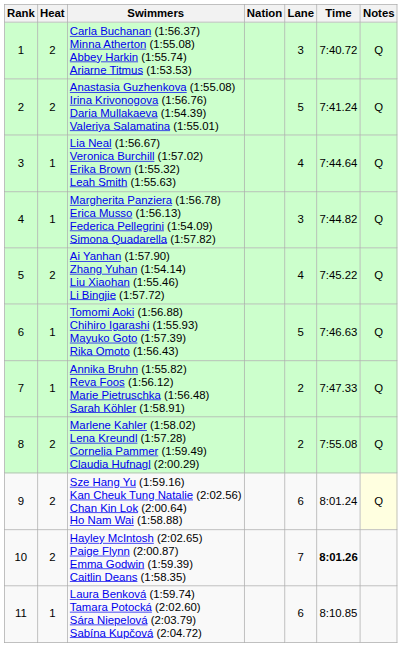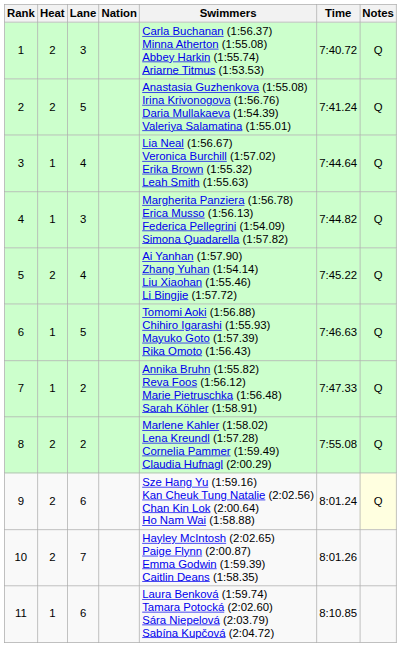columns swapped: Lane <-> Swimmers
10 | Time: bold -> normal
